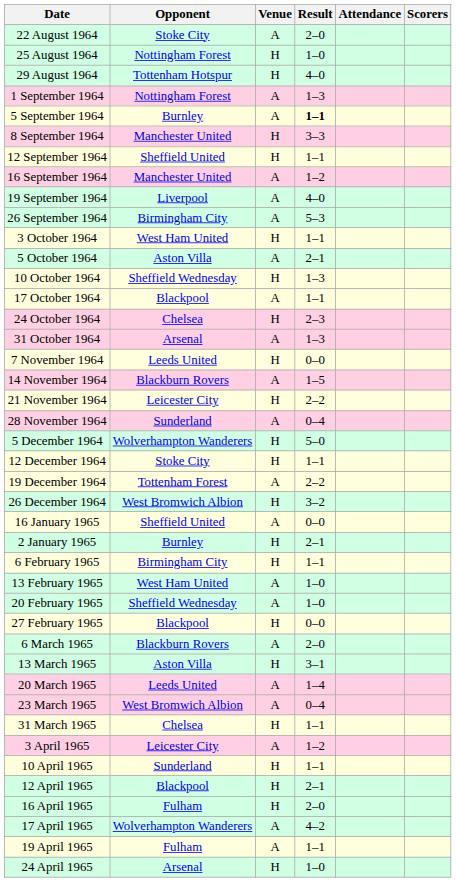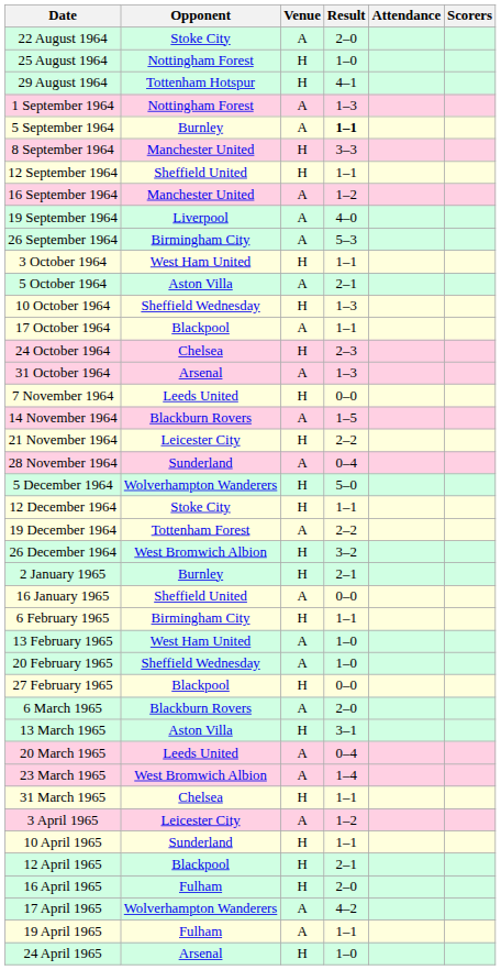29 August 1964 | Result: 4–0 -> 4–1
rows swapped: 2 January 1965 <-> 16 January 1965
20 March 1965 | Result: 1–4 -> 0–4
23 March 1965 | Result: 0–4 -> 1–4
